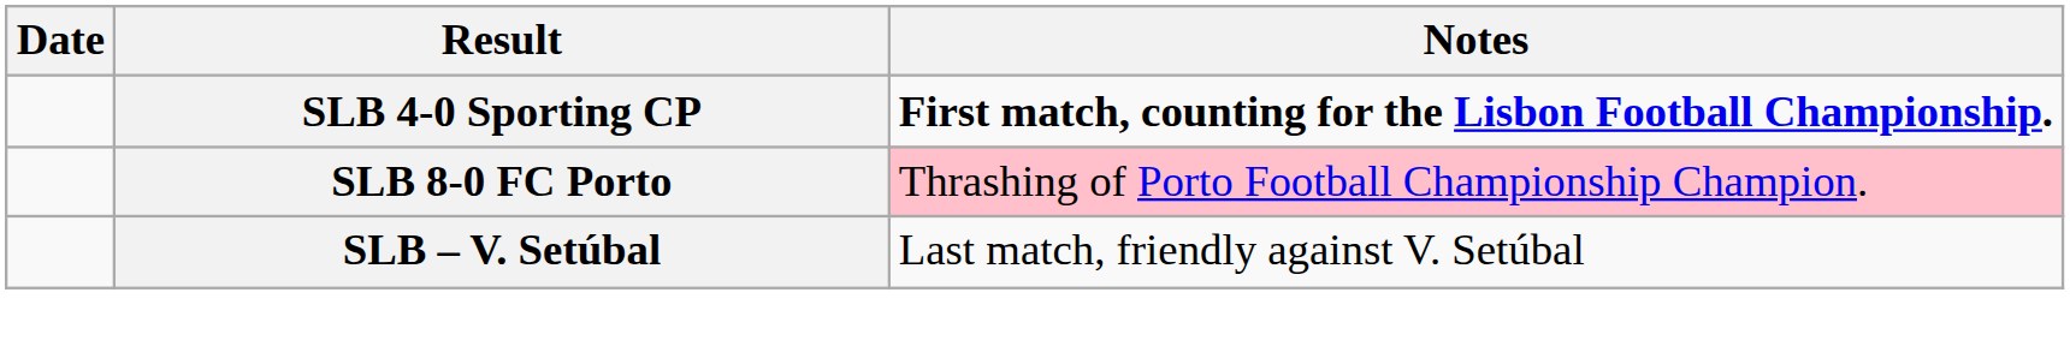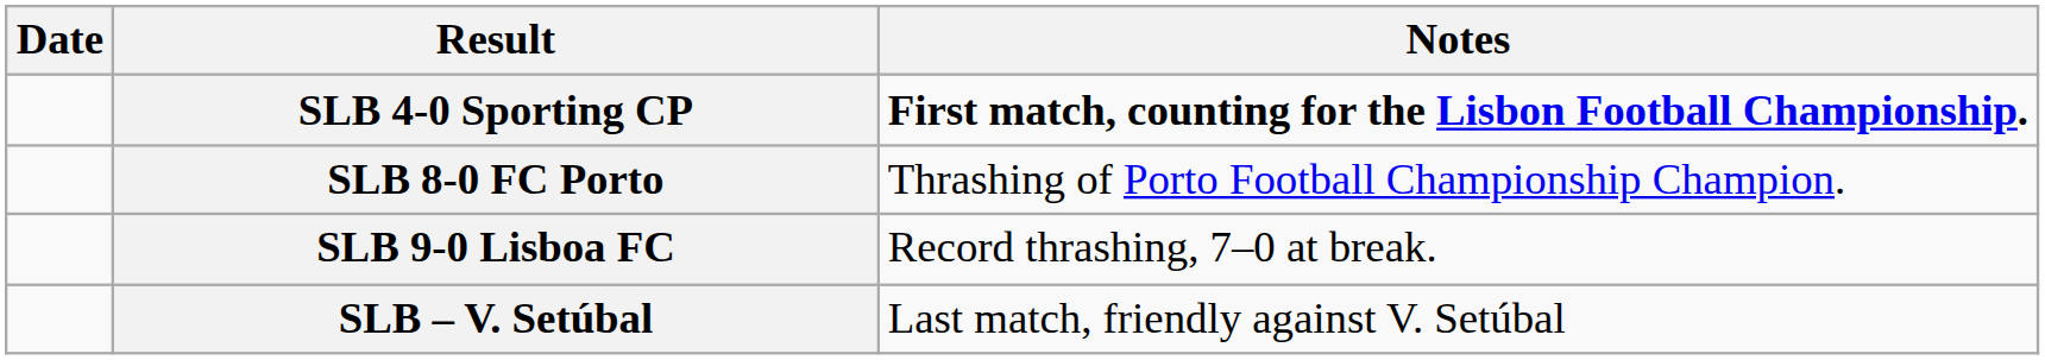SLB 8-0 FC Porto | Notes: pink background -> no background
+ row: SLB 9-0 Lisboa FC | Record thrashing, 7–0 at break.
